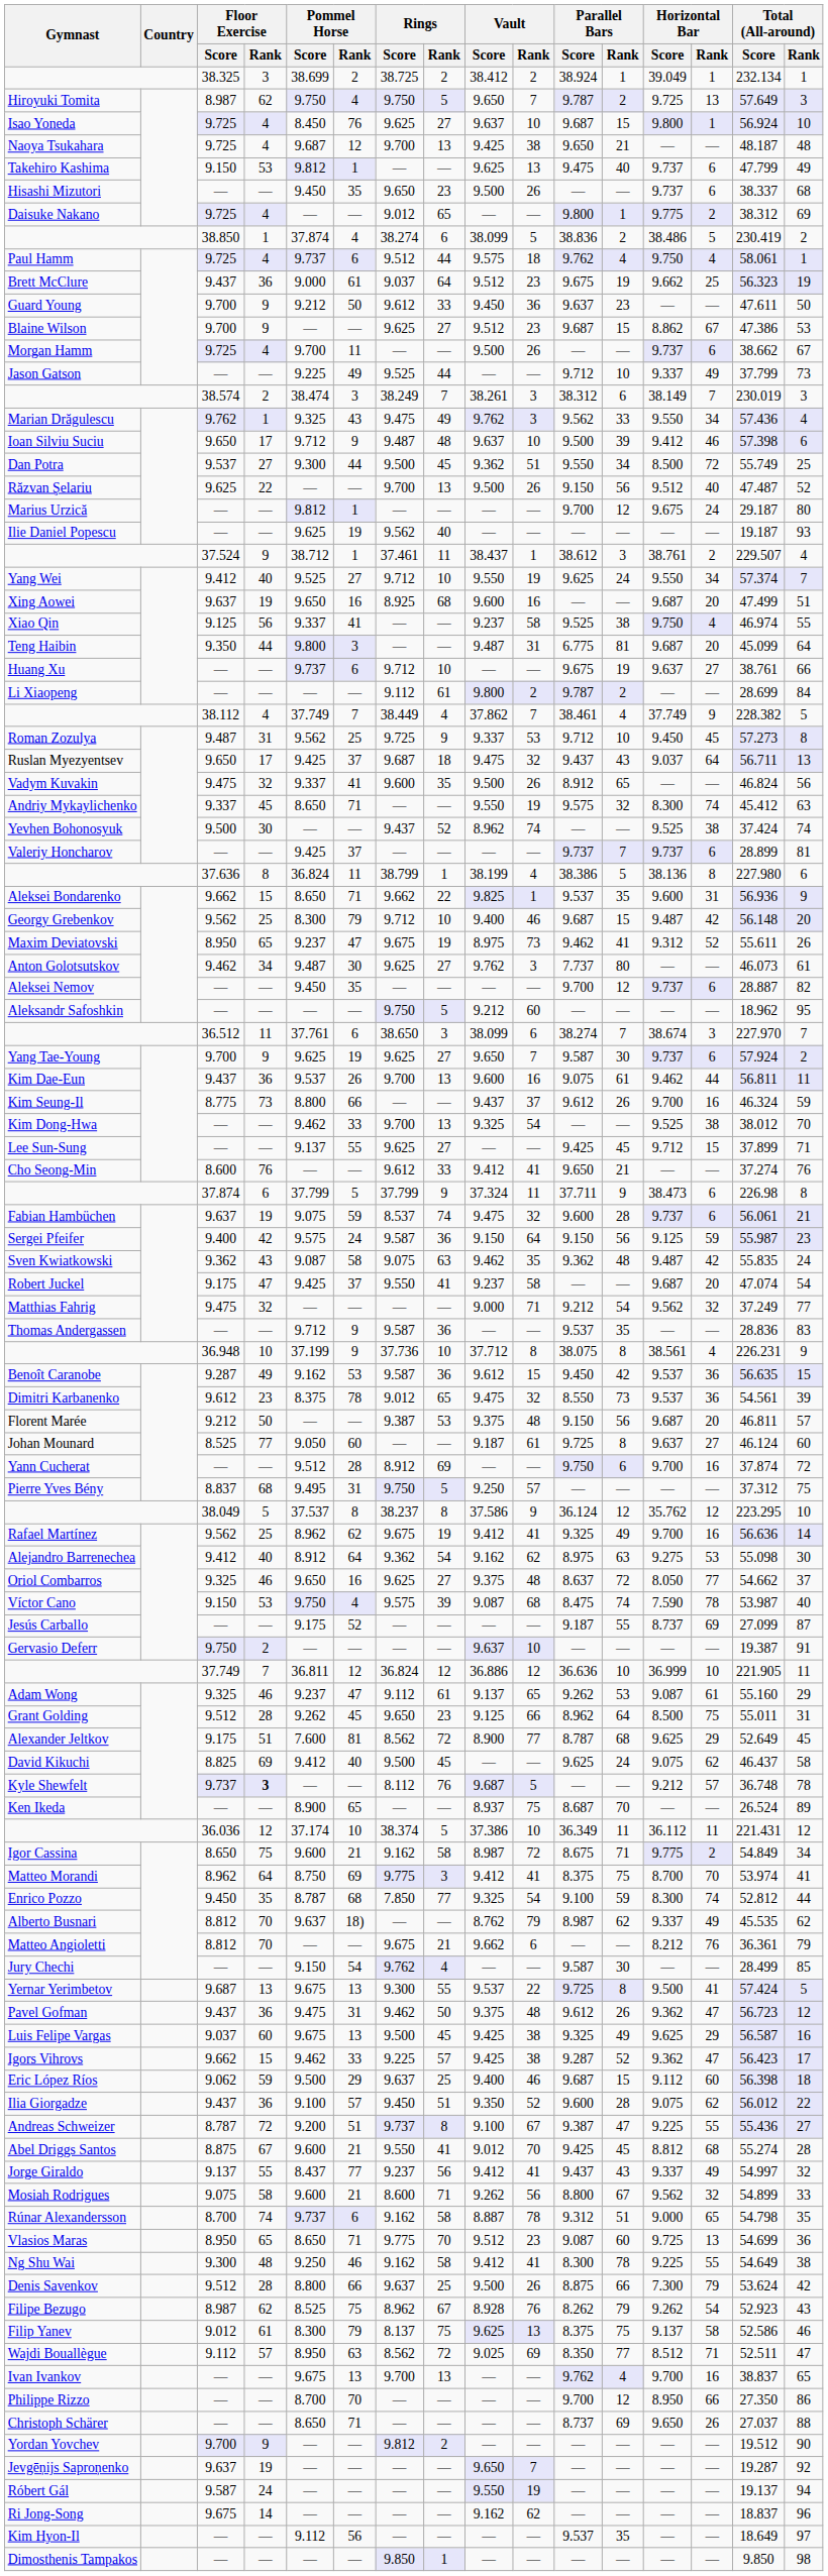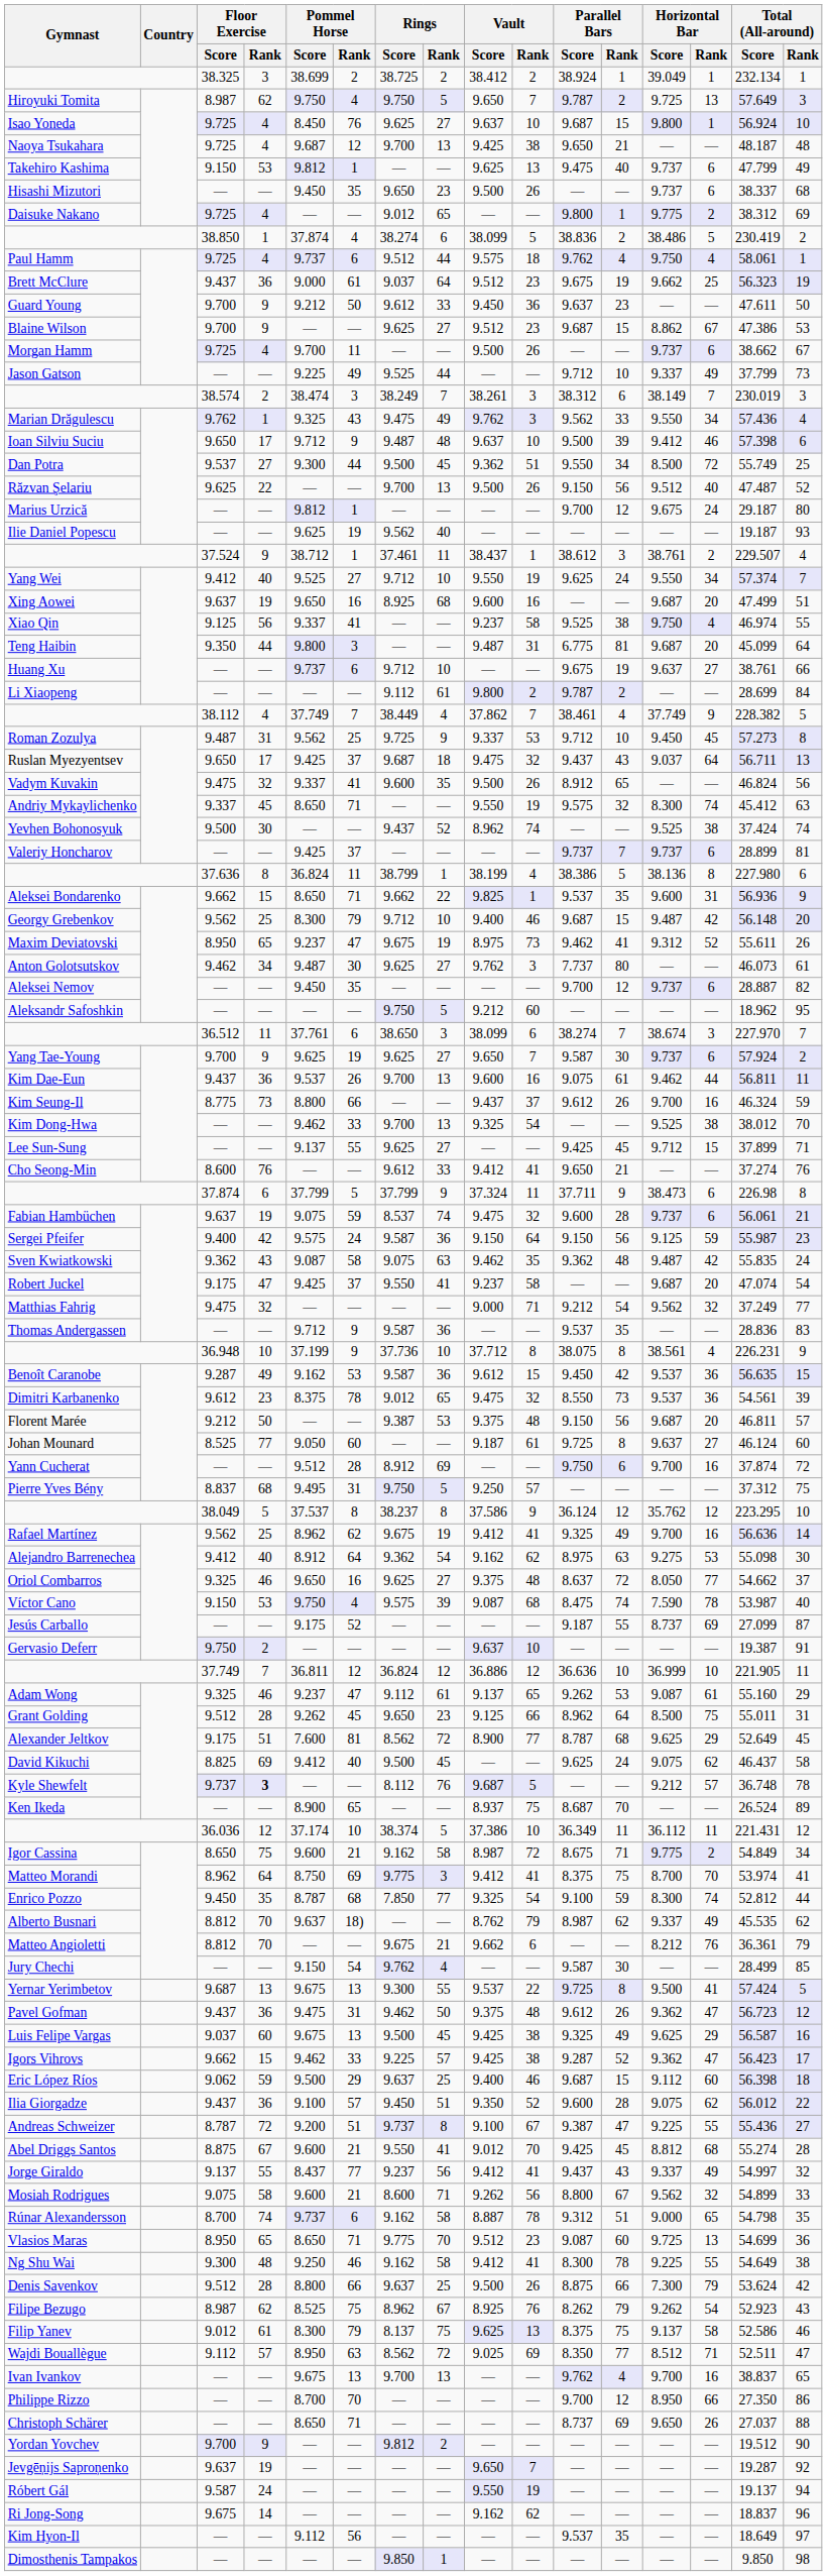Filipe Bezugo | Vault / Score: 8.928 -> 8.925
